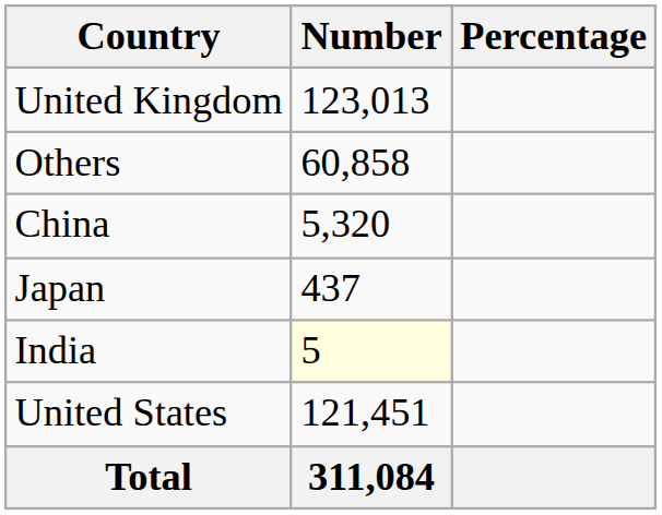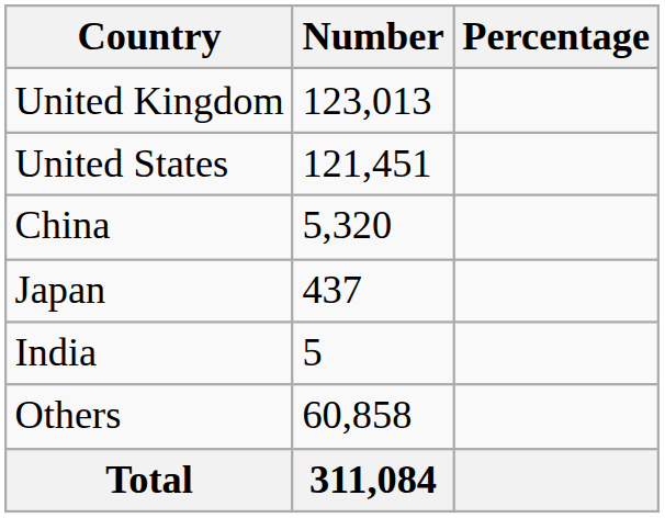rows swapped: United States <-> Others
India | Number: lightyellow background -> no background
